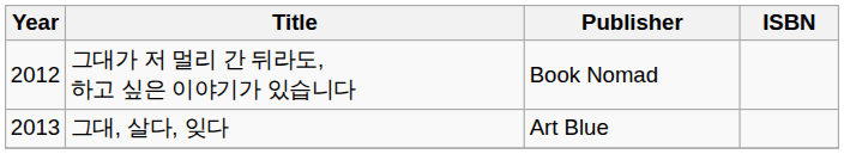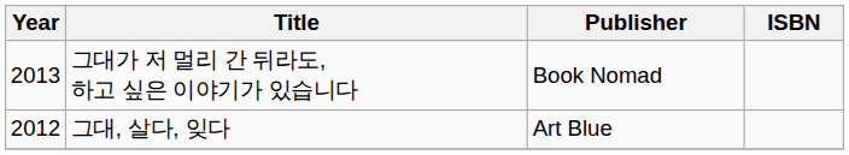그대가 저 멀리 간 뒤라도, 하고 싶은 이야기가 있습니다 | Year: 2012 -> 2013
그대, 살다, 잊다 | Year: 2013 -> 2012
